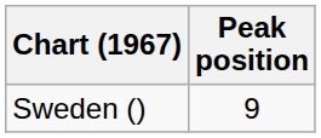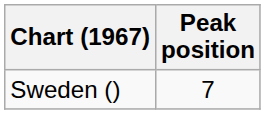Sweden () | Peak position: 9 -> 7
